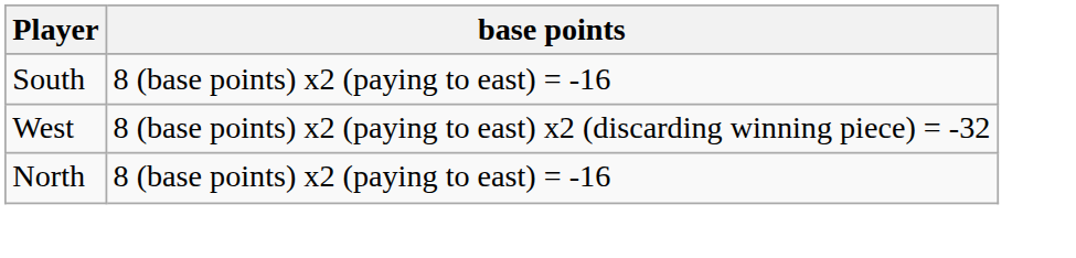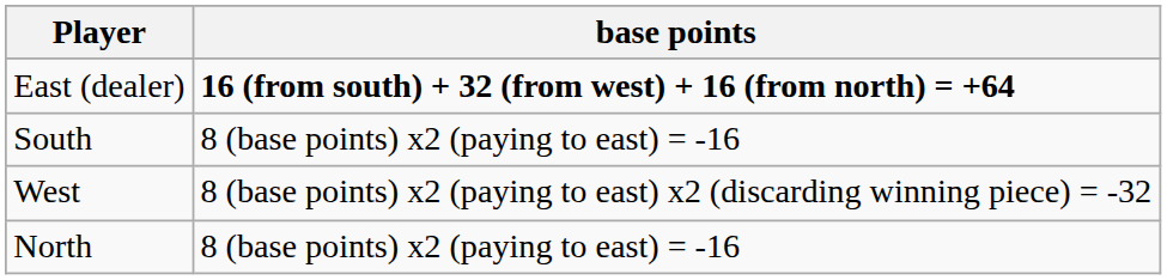+ row: East (dealer) | 16 (from south) + 32 (from west) + 16 (from north) = +64
